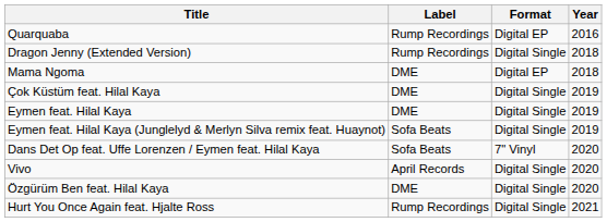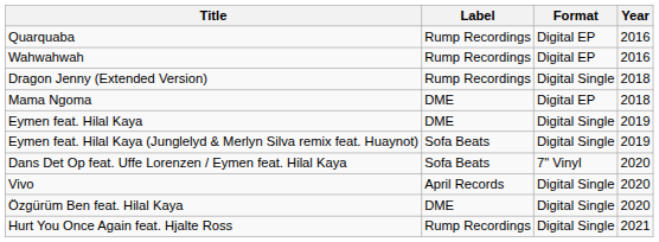+ row: Wahwahwah | Rump Recordings | Digital EP | 2016
- row: Çok Küstüm feat. Hilal Kaya | DME | Digital Single | 2019
